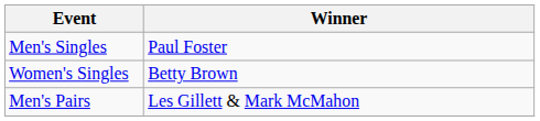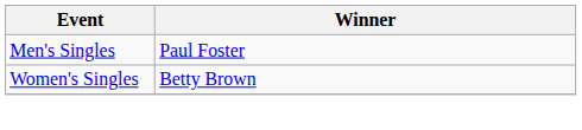- row: Men's Pairs | Les Gillett & Mark McMahon
